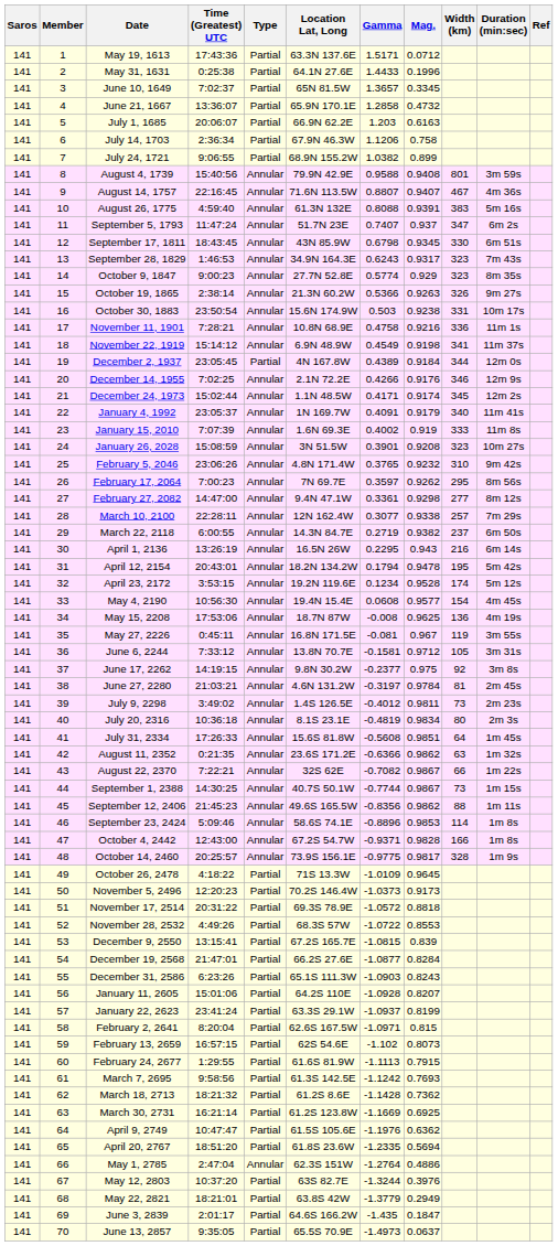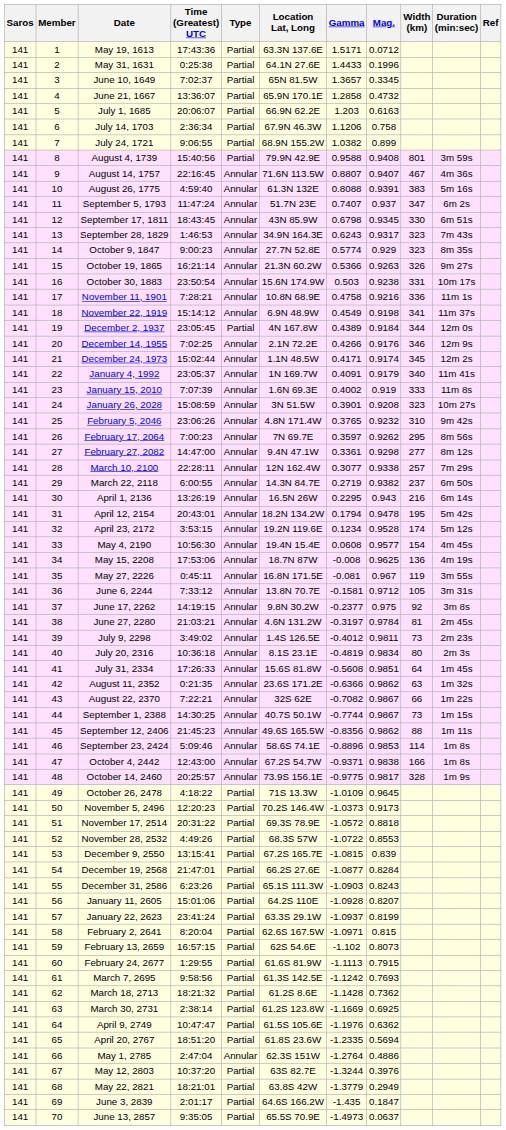August 4, 1739 | Type: Annular -> Partial
October 19, 1865 | Time (Greatest) UTC: 2:38:14 -> 16:21:14
October 4, 2442 | Mag.: 0.9828 -> 0.9838
March 30, 2731 | Time (Greatest) UTC: 16:21:14 -> 2:38:14
